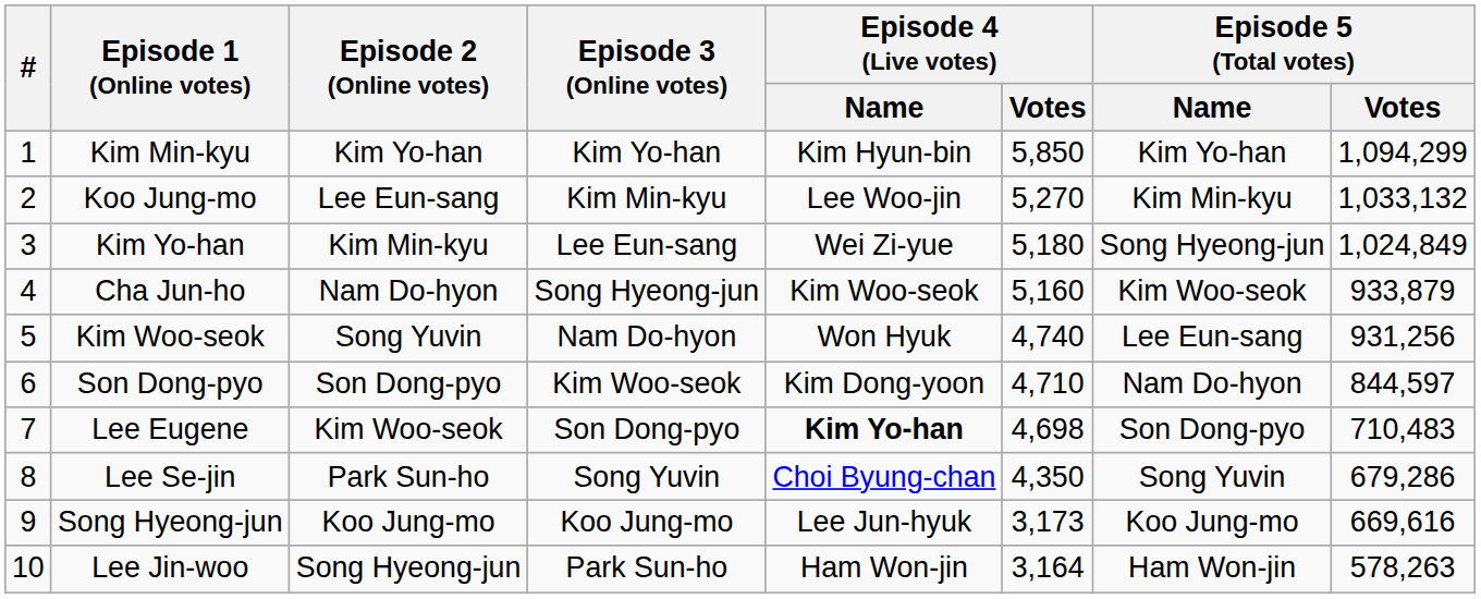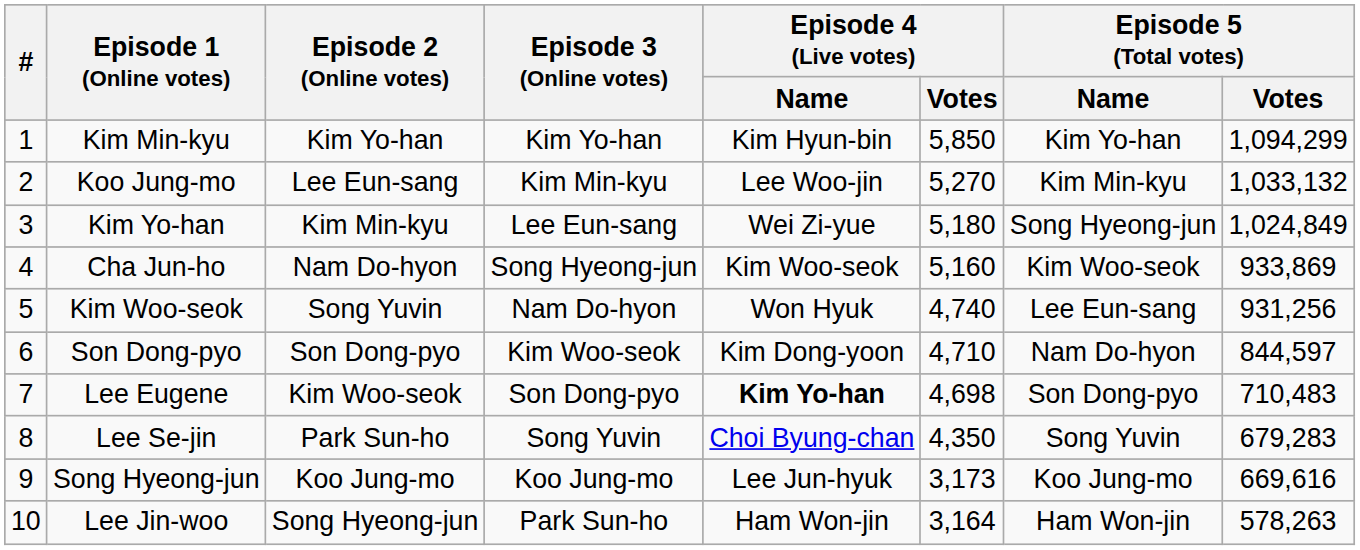Cha Jun-ho | Episode 5 (Total votes) / Votes: 933,879 -> 933,869
Lee Se-jin | Episode 5 (Total votes) / Votes: 679,286 -> 679,283
